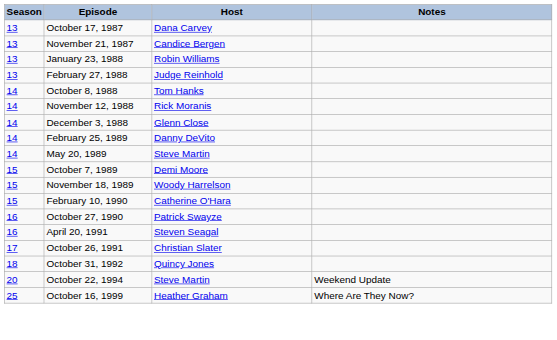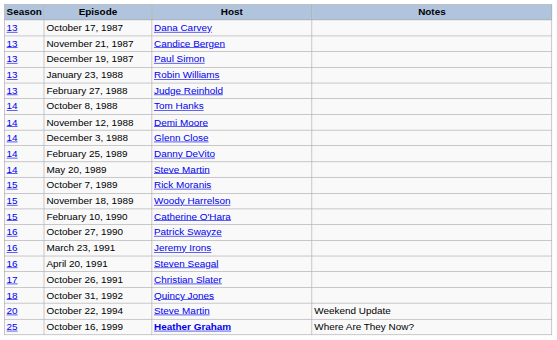+ row: 13 | December 19, 1987 | Paul Simon
November 12, 1988 | Host: Rick Moranis -> Demi Moore
October 7, 1989 | Host: Demi Moore -> Rick Moranis
+ row: 16 | March 23, 1991 | Jeremy Irons
October 16, 1999 | Host: normal -> bold
